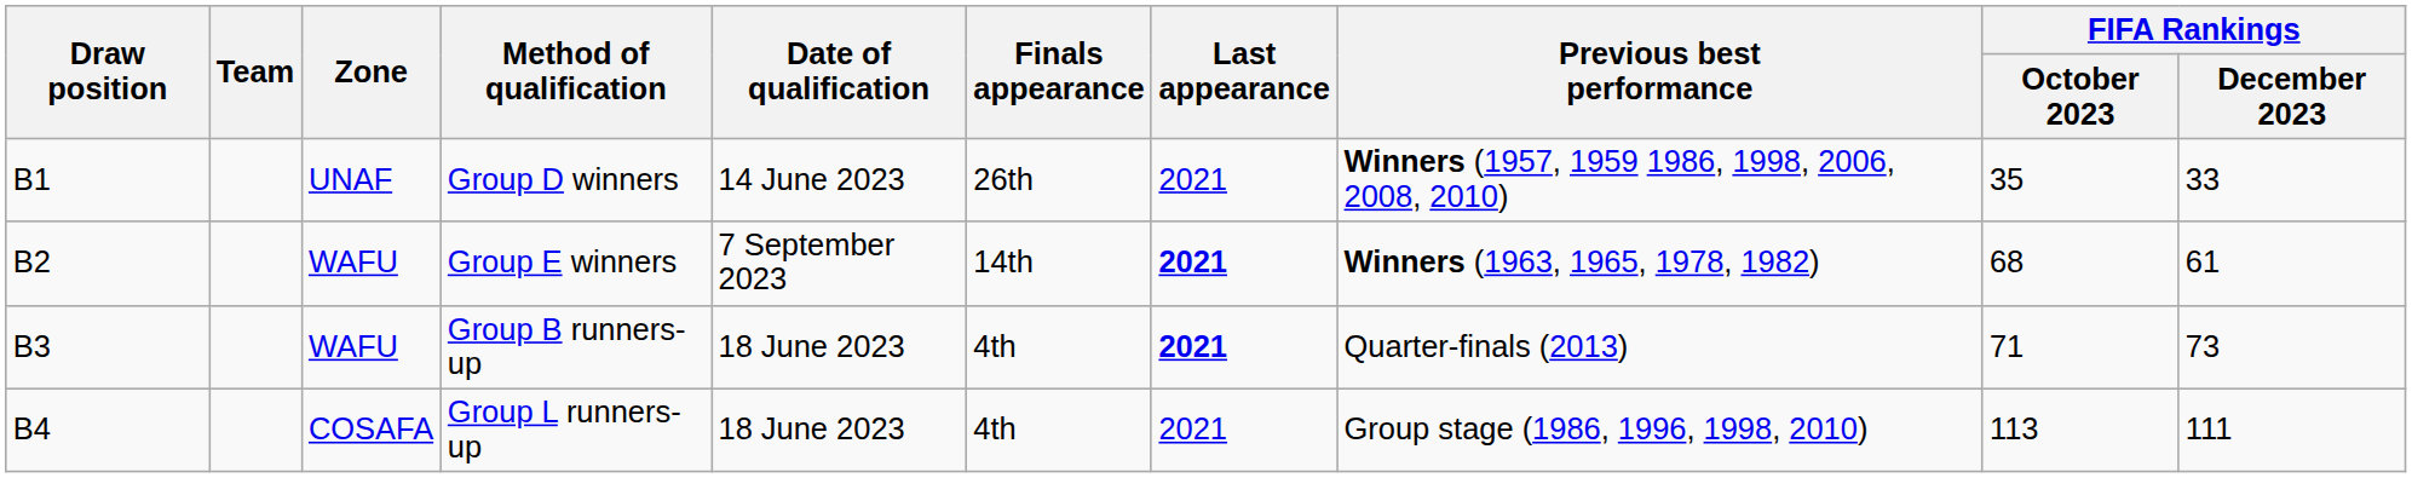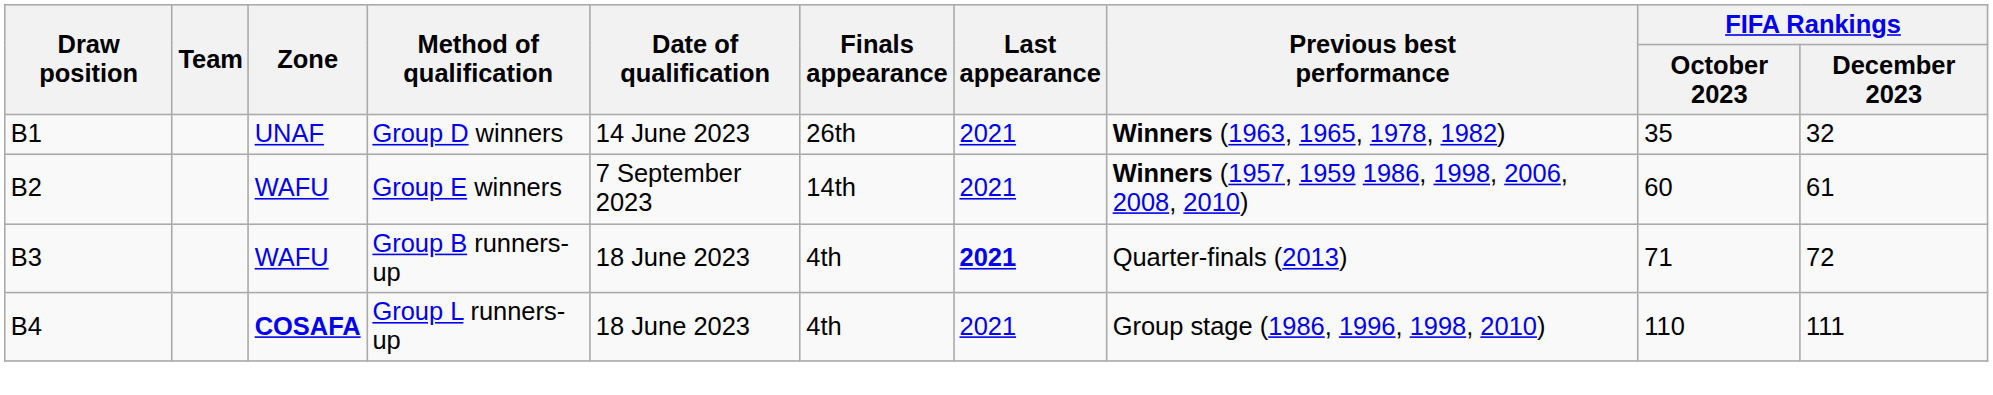Group D winners | Previous best performance: Winners (1957, 1959 1986, 1998, 2006, 2008, 2010) -> Winners (1963, 1965, 1978, 1982)
Group D winners | FIFA Rankings / December 2023: 33 -> 32
Group E winners | Last appearance: bold -> normal
Group E winners | Previous best performance: Winners (1963, 1965, 1978, 1982) -> Winners (1957, 1959 1986, 1998, 2006, 2008, 2010)
Group E winners | FIFA Rankings / October 2023: 68 -> 60
Group B runners-up | FIFA Rankings / December 2023: 73 -> 72
Group L runners-up | Zone: normal -> bold
Group L runners-up | FIFA Rankings / October 2023: 113 -> 110
